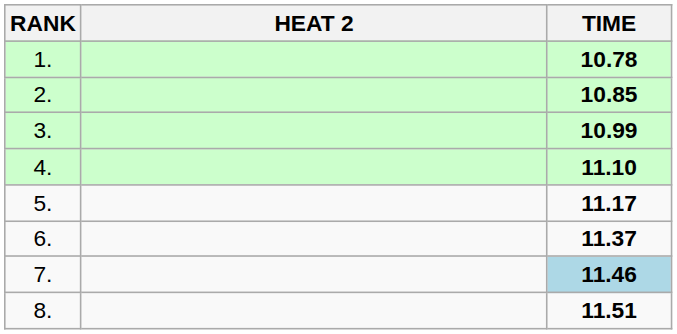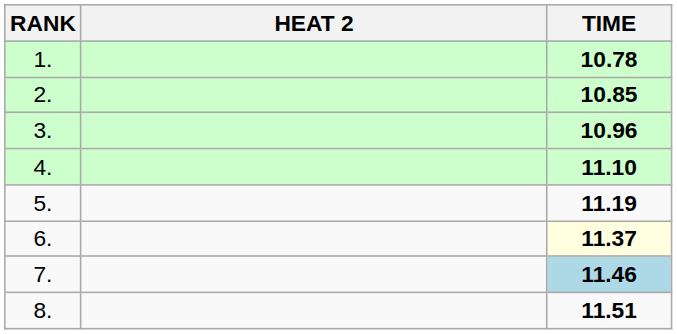3. | TIME: 10.99 -> 10.96
5. | TIME: 11.17 -> 11.19
6. | TIME: no background -> lightyellow background
